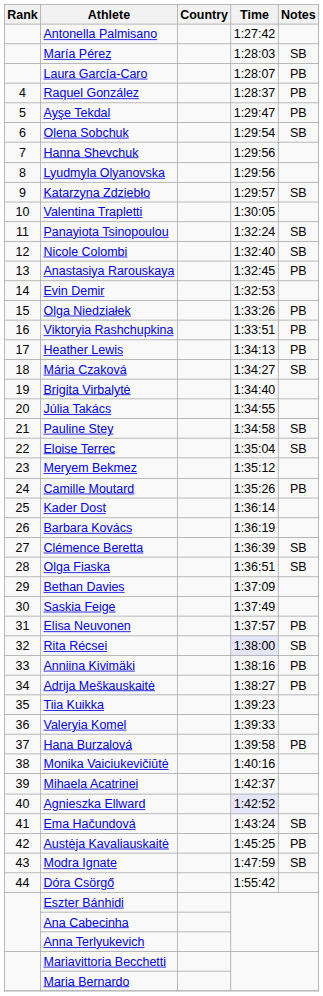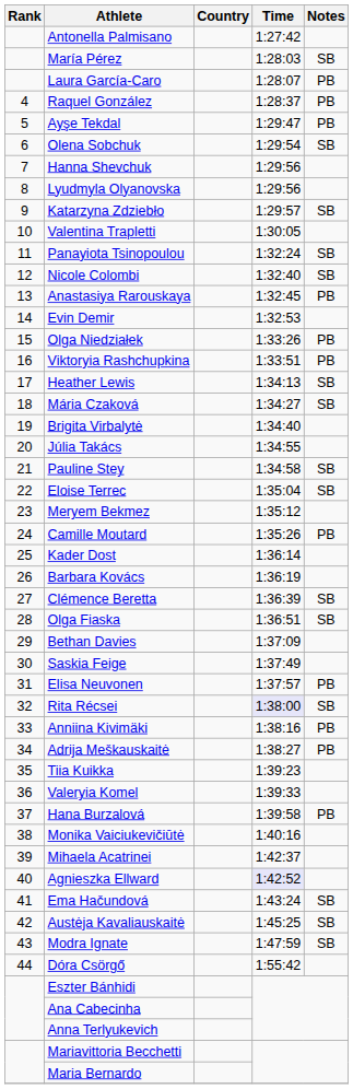Heather Lewis | Notes: PB -> SB
Austėja Kavaliauskaitė | Notes: PB -> SB
